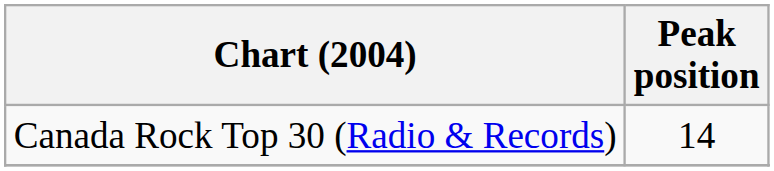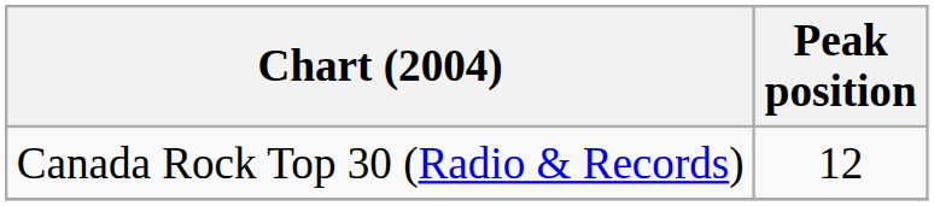Canada Rock Top 30 (Radio & Records) | Peak position: 14 -> 12
